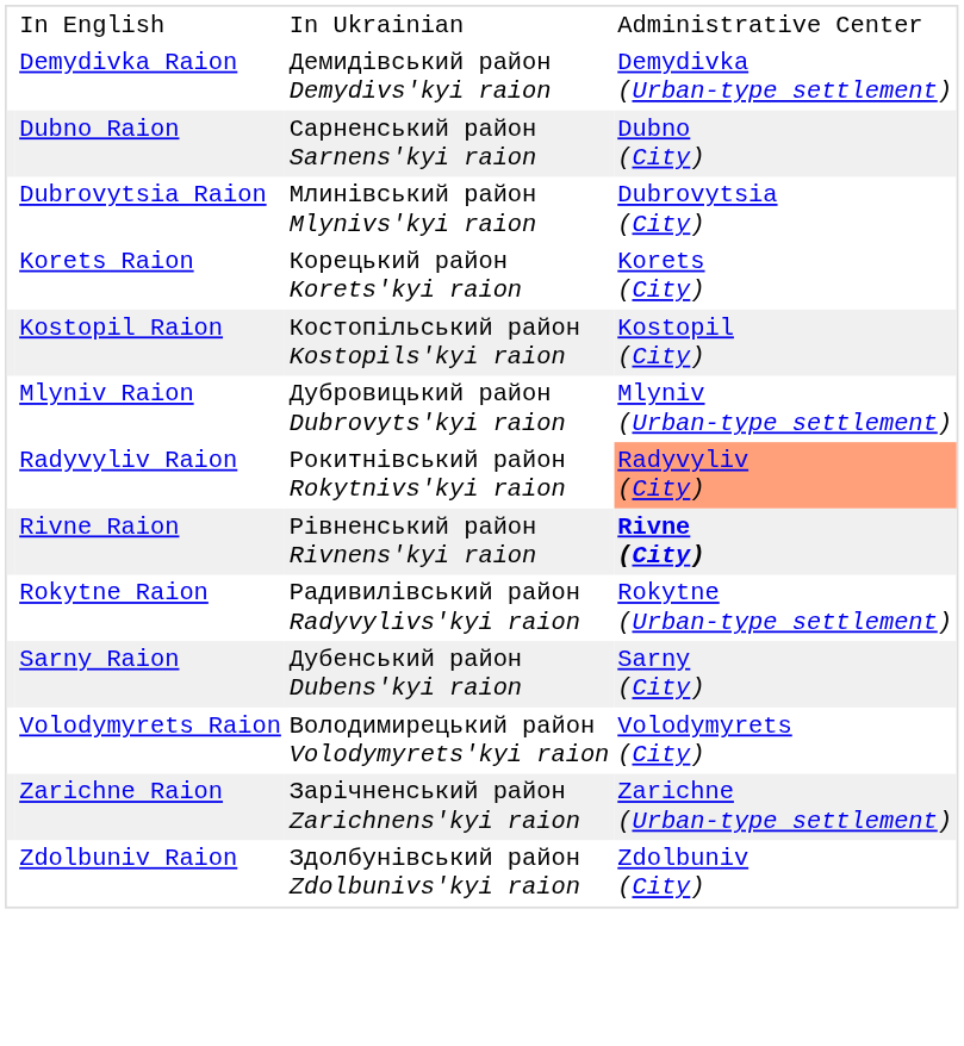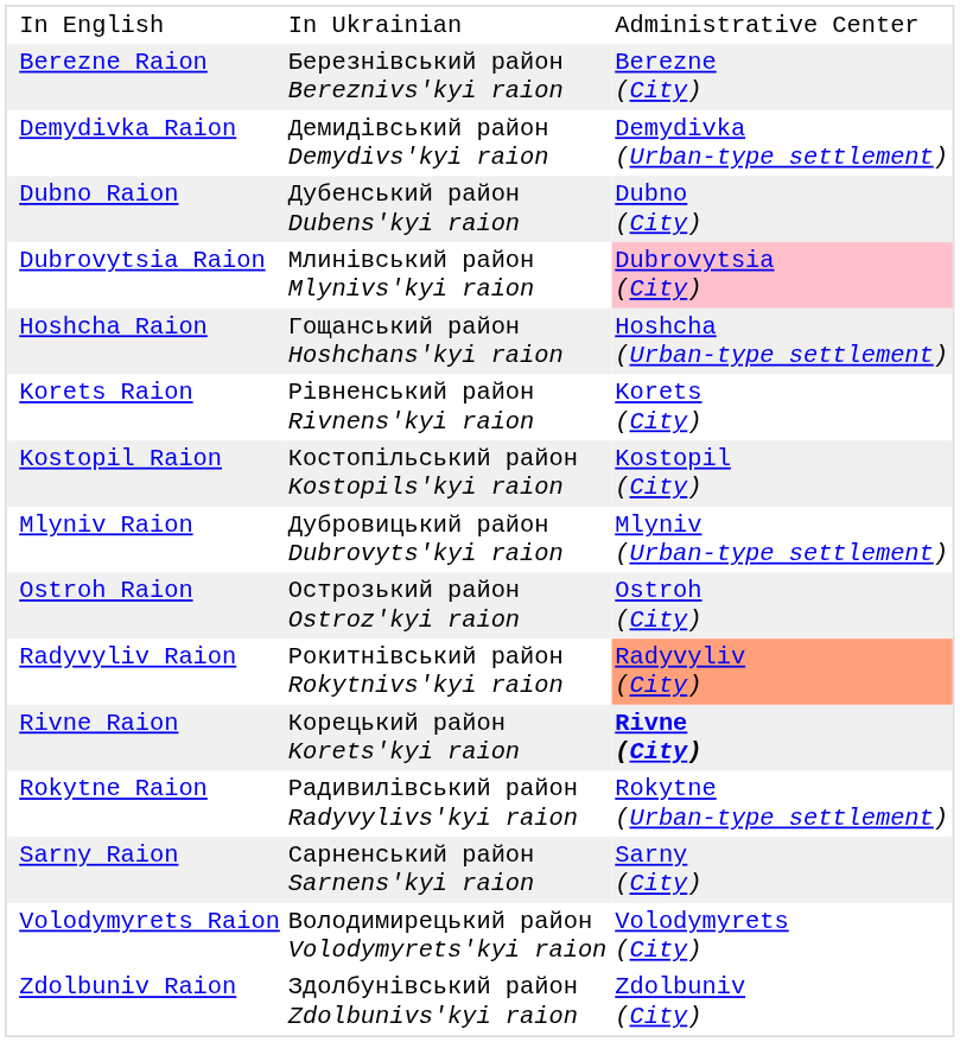+ row: Berezne Raion | Березнівський район Bereznivs'kyi raion | Berezne (City)
Dubno Raion | In Ukrainian: Сарненський район Sarnens'kyi raion -> Дубенський район Dubens'kyi raion
Dubrovytsia Raion | Administrative Center: no background -> pink background
+ row: Hoshcha Raion | Гощанський район Hoshchans'kyi raion | Hoshcha (Urban-type settlement)
Korets Raion | In Ukrainian: Корецький район Korets'kyi raion -> Рівненський район Rivnens'kyi raion
+ row: Ostroh Raion | Острозький район Ostroz'kyi raion | Ostroh (City)
Rivne Raion | In Ukrainian: Рівненський район Rivnens'kyi raion -> Корецький район Korets'kyi raion
Sarny Raion | In Ukrainian: Дубенський район Dubens'kyi raion -> Сарненський район Sarnens'kyi raion
- row: Zarichne Raion | Зарічненський район Zarichnens'kyi raion | Zarichne (Urban-type settlement)
